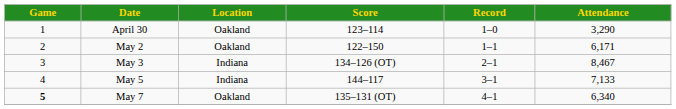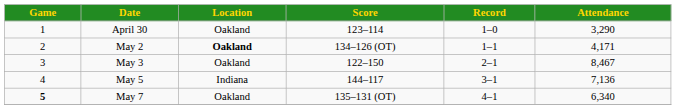May 2 | Location: normal -> bold
May 2 | Score: 122–150 -> 134–126 (OT)
May 2 | Attendance: 6,171 -> 4,171
May 3 | Location: Indiana -> Oakland
May 3 | Score: 134–126 (OT) -> 122–150
May 5 | Attendance: 7,133 -> 7,136
